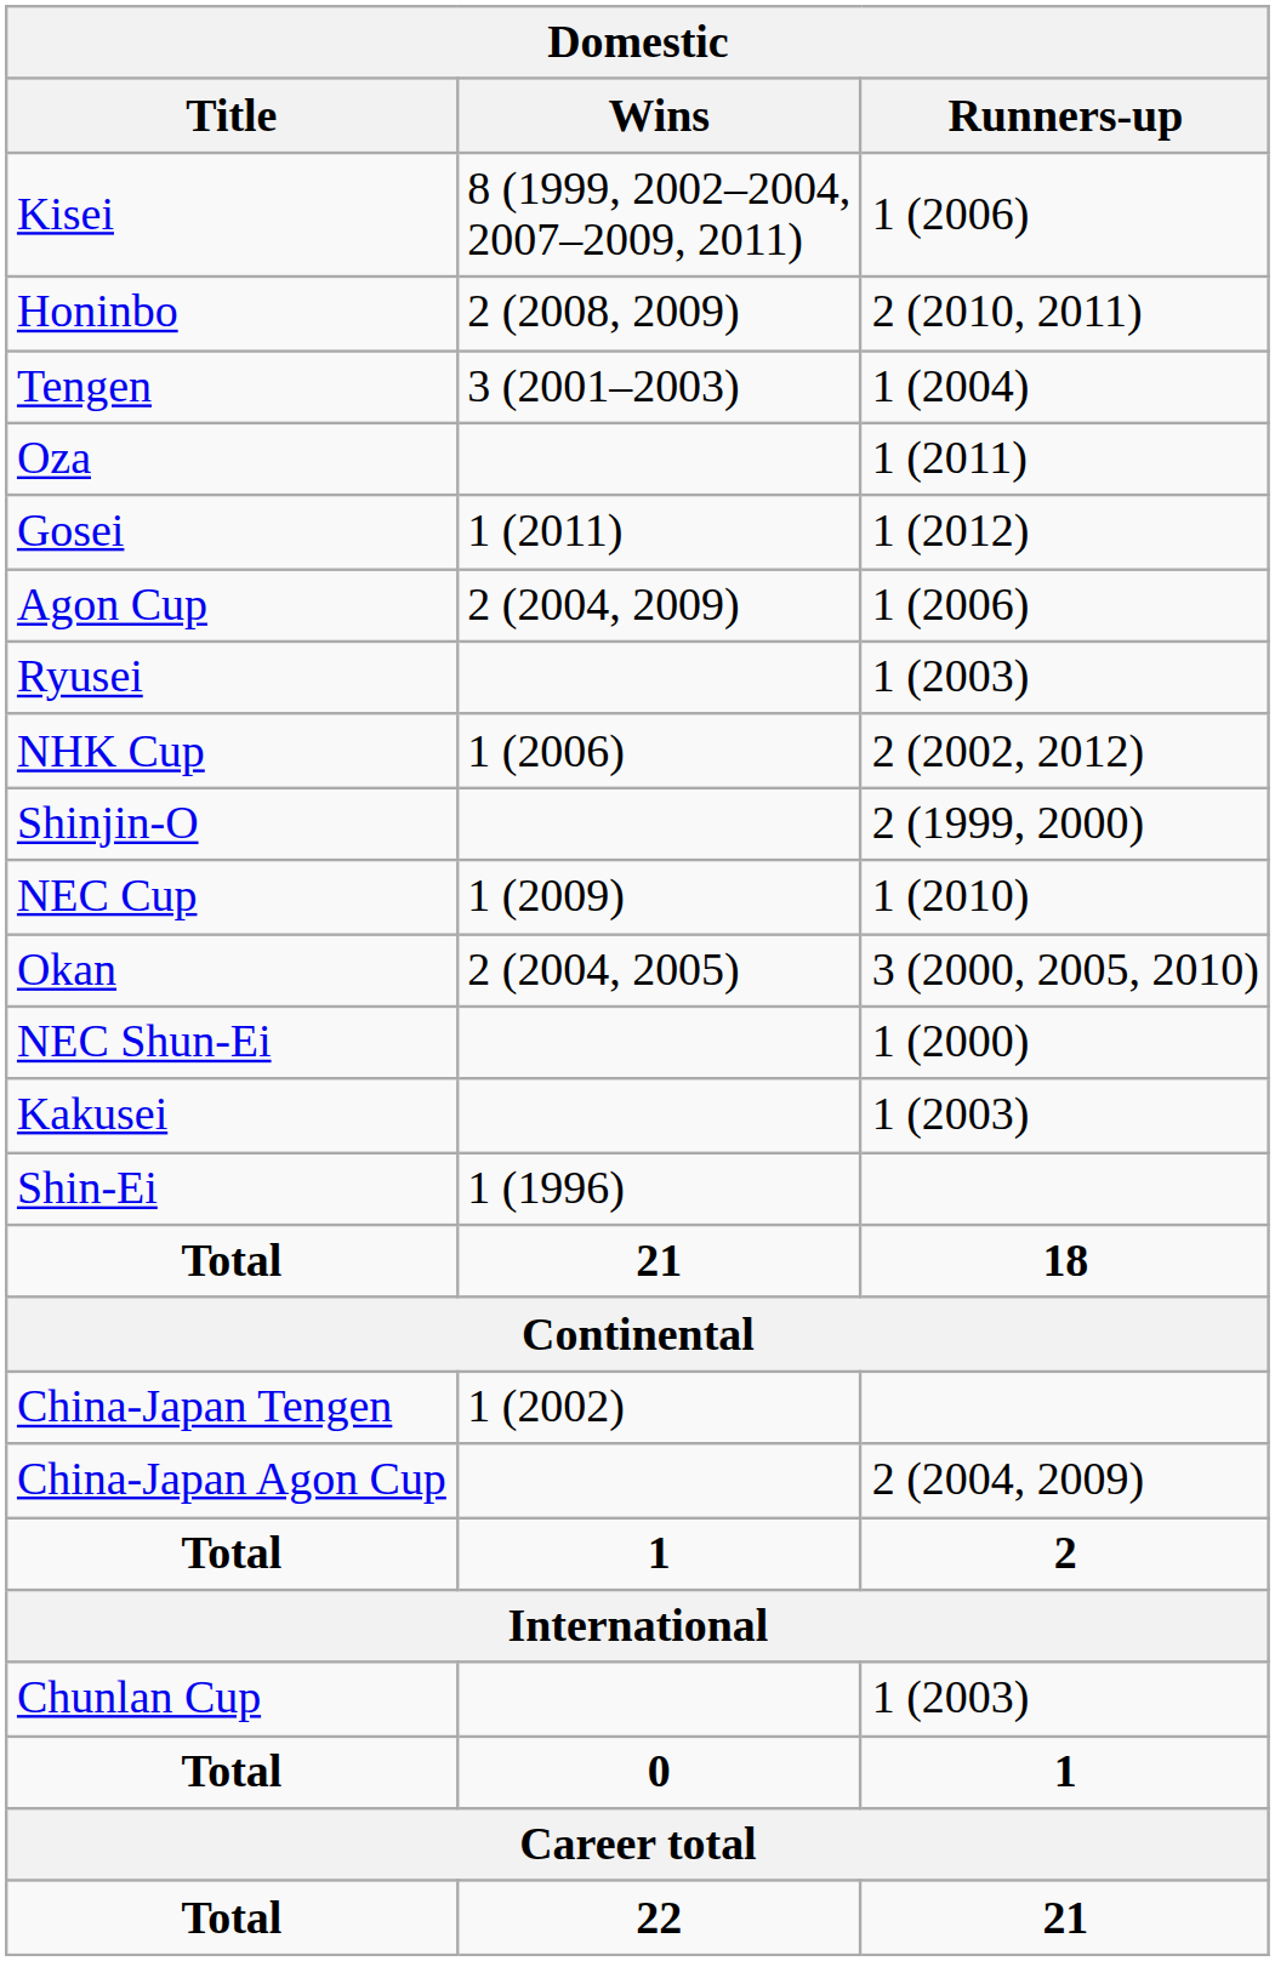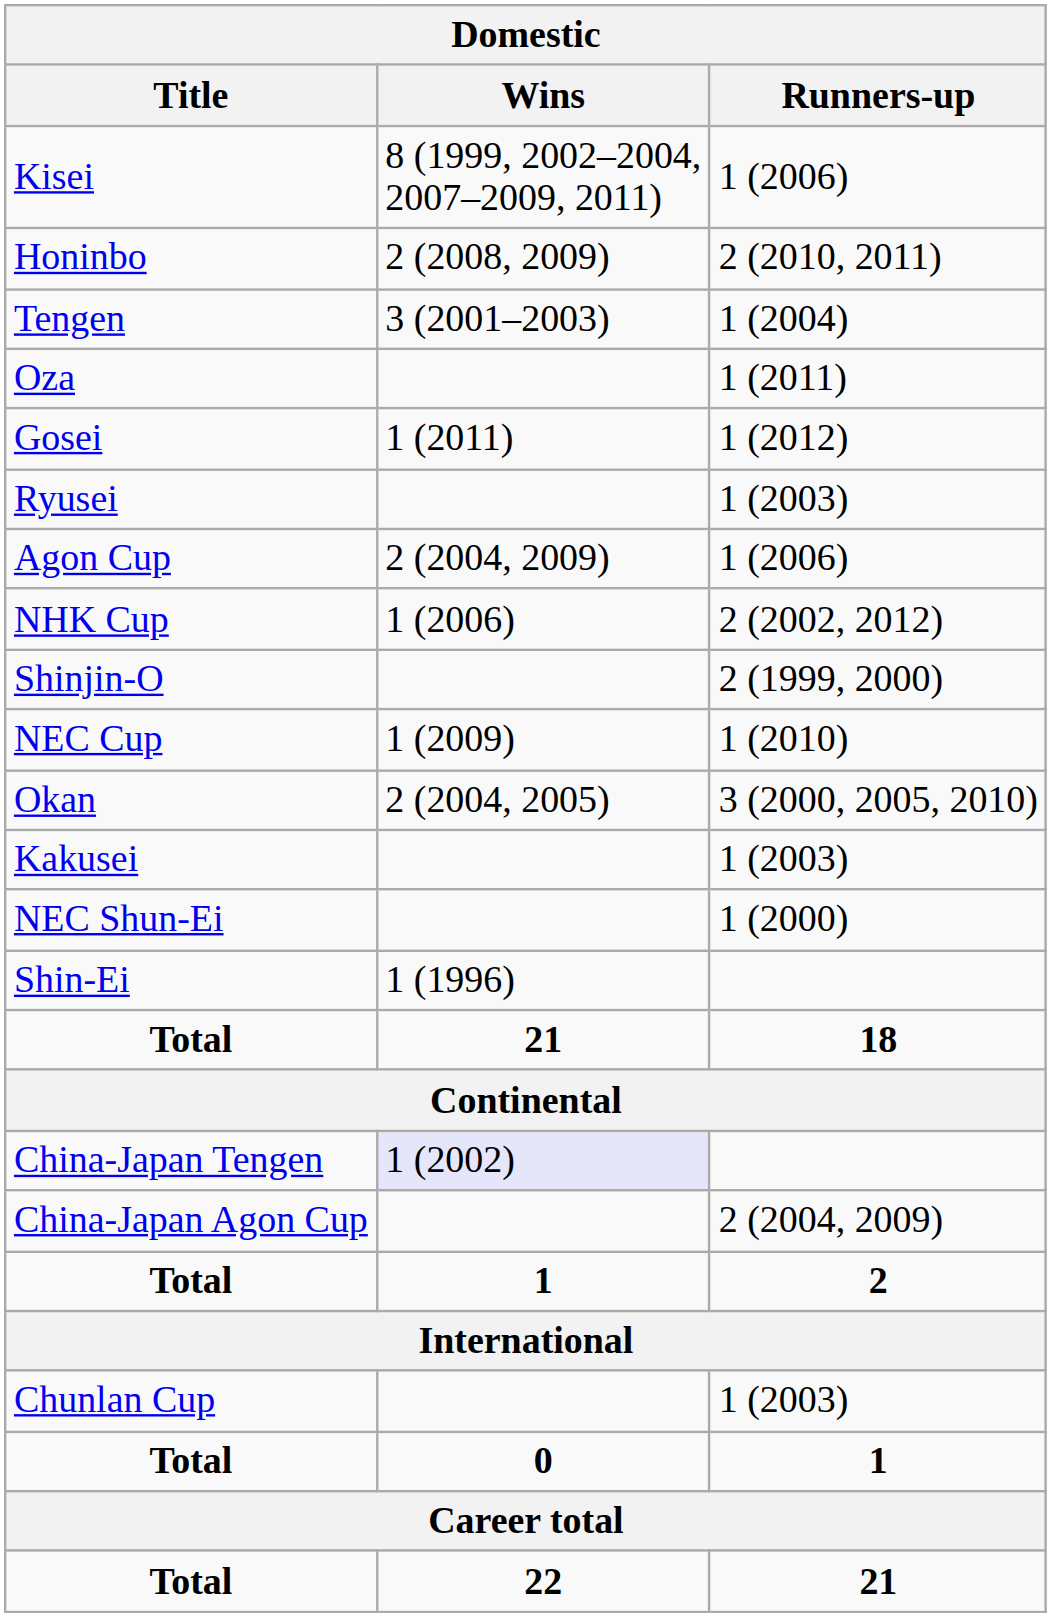rows swapped: Agon Cup <-> Ryusei
rows swapped: Kakusei <-> NEC Shun-Ei
China-Japan Tengen | Wins: no background -> lavender background
